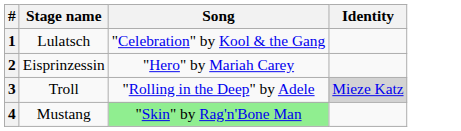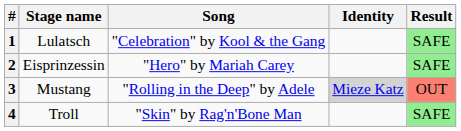+ column: Result | SAFE | SAFE | OUT | SAFE
3 | Stage name: Troll -> Mustang
4 | Stage name: Mustang -> Troll
4 | Song: lightgreen background -> no background
